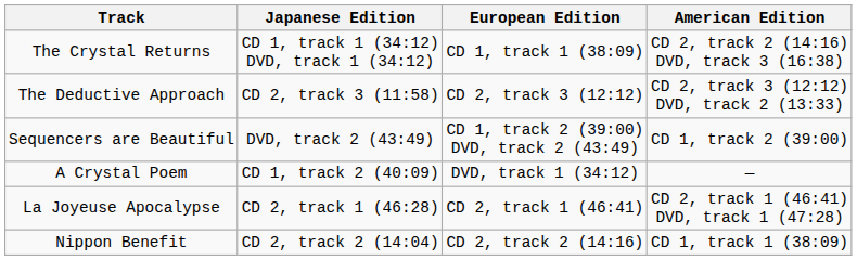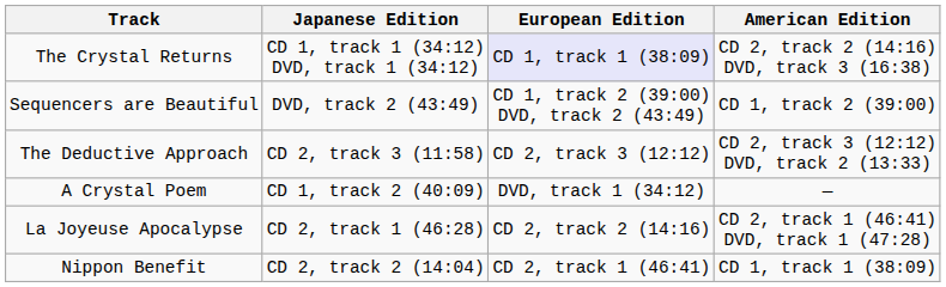The Crystal Returns | European Edition: no background -> lavender background
rows swapped: Sequencers are Beautiful <-> The Deductive Approach
La Joyeuse Apocalypse | European Edition: CD 2, track 1 (46:41) -> CD 2, track 2 (14:16)
Nippon Benefit | European Edition: CD 2, track 2 (14:16) -> CD 2, track 1 (46:41)
